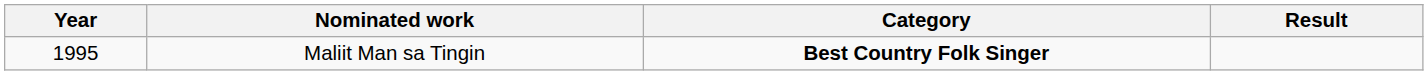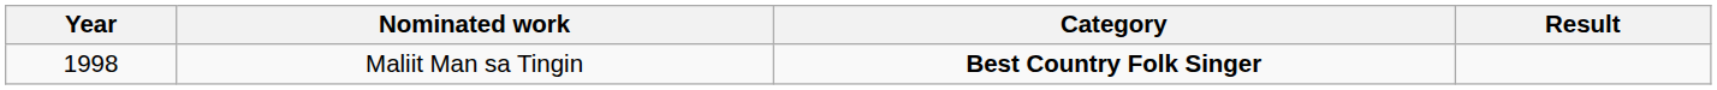Maliit Man sa Tingin | Year: 1995 -> 1998
